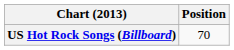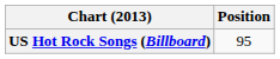US Hot Rock Songs (Billboard) | Position: 70 -> 95
